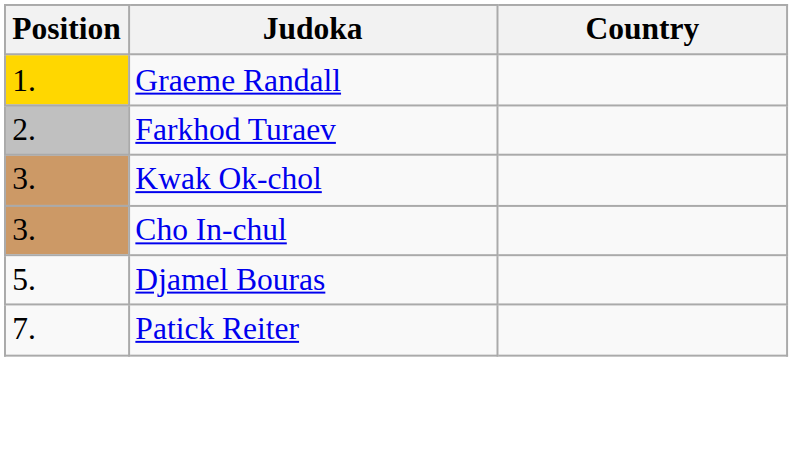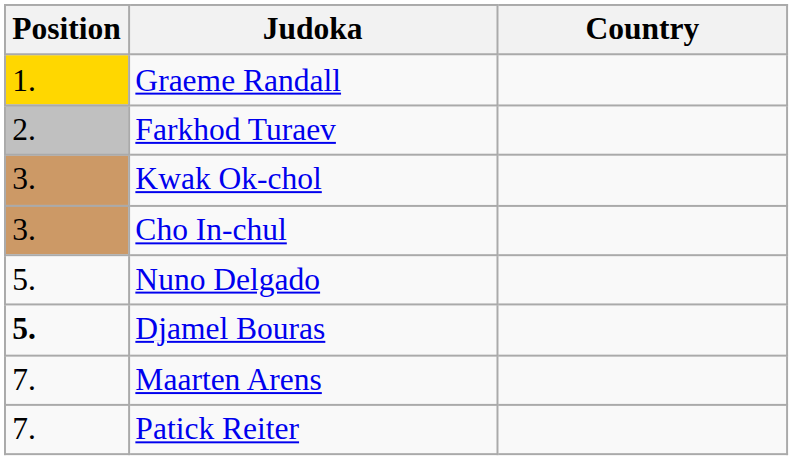+ row: 5. | Nuno Delgado
Djamel Bouras | Position: normal -> bold
+ row: 7. | Maarten Arens
